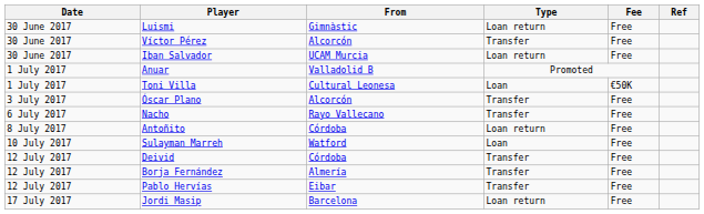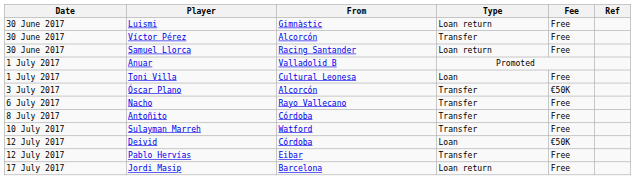+ row: 30 June 2017 | Samuel Llorca | Racing Santander | Loan return | Free
- row: 30 June 2017 | Iban Salvador | UCAM Murcia | Loan return | Free
Toni Villa | Fee: €50K -> Free
Óscar Plano | Fee: Free -> €50K
Antoñito | Type: Loan return -> Transfer
Sulayman Marreh | Type: Loan -> Transfer
Deivid | Type: Transfer -> Loan
Deivid | Fee: Free -> €50K
- row: 12 July 2017 | Borja Fernández | Almería | Transfer | Free
